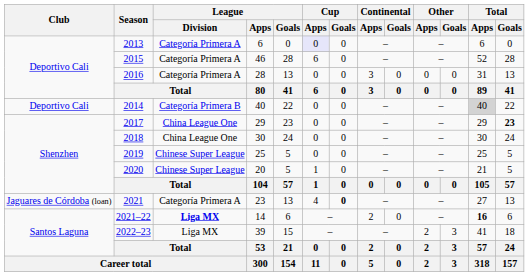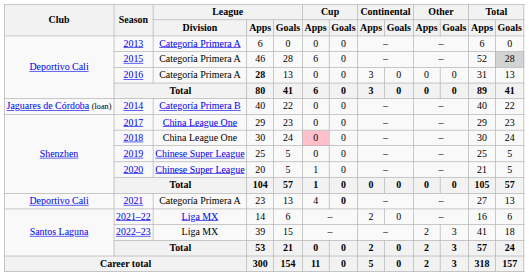2013 | Cup / Apps: lavender background -> no background
2015 | Total / Goals: no background -> lightgrey background
2016 | League / Apps: normal -> bold
2014 | Club: Deportivo Cali -> Jaguares de Córdoba (loan)
2014 | Total / Apps: lightgrey background -> no background
2017 | Total / Goals: bold -> normal
2018 | Cup / Apps: no background -> pink background
2021 | Club: Jaguares de Córdoba (loan) -> Deportivo Cali
2021–22 | League / Division: bold -> normal
2021–22 | Total / Apps: bold -> normal
